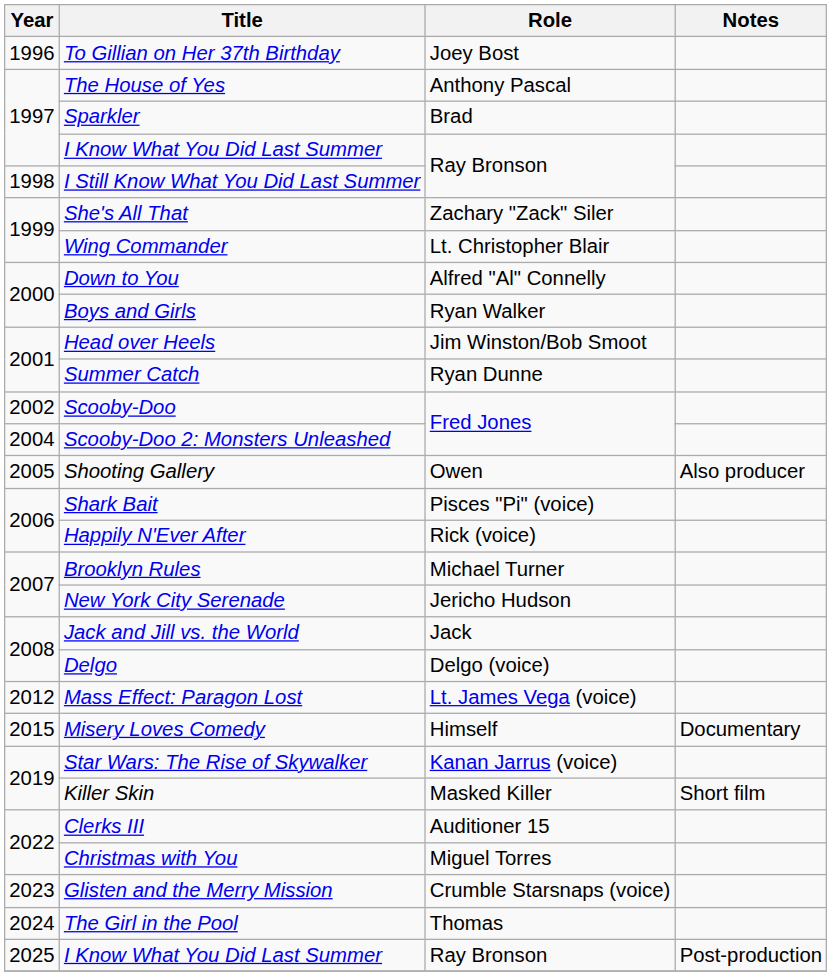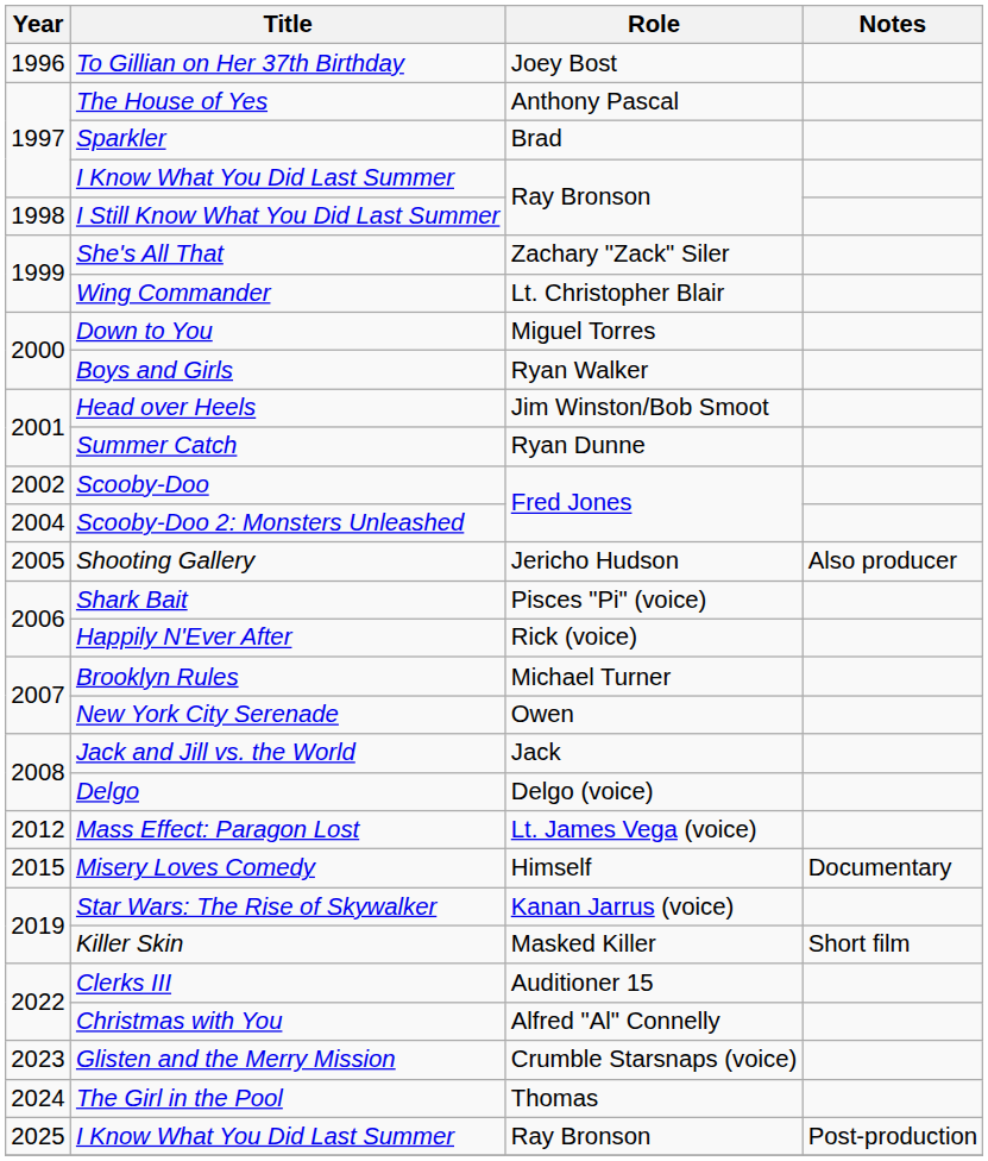Down to You | Role: Alfred "Al" Connelly -> Miguel Torres
Shooting Gallery | Role: Owen -> Jericho Hudson
New York City Serenade | Role: Jericho Hudson -> Owen
Christmas with You | Role: Miguel Torres -> Alfred "Al" Connelly
